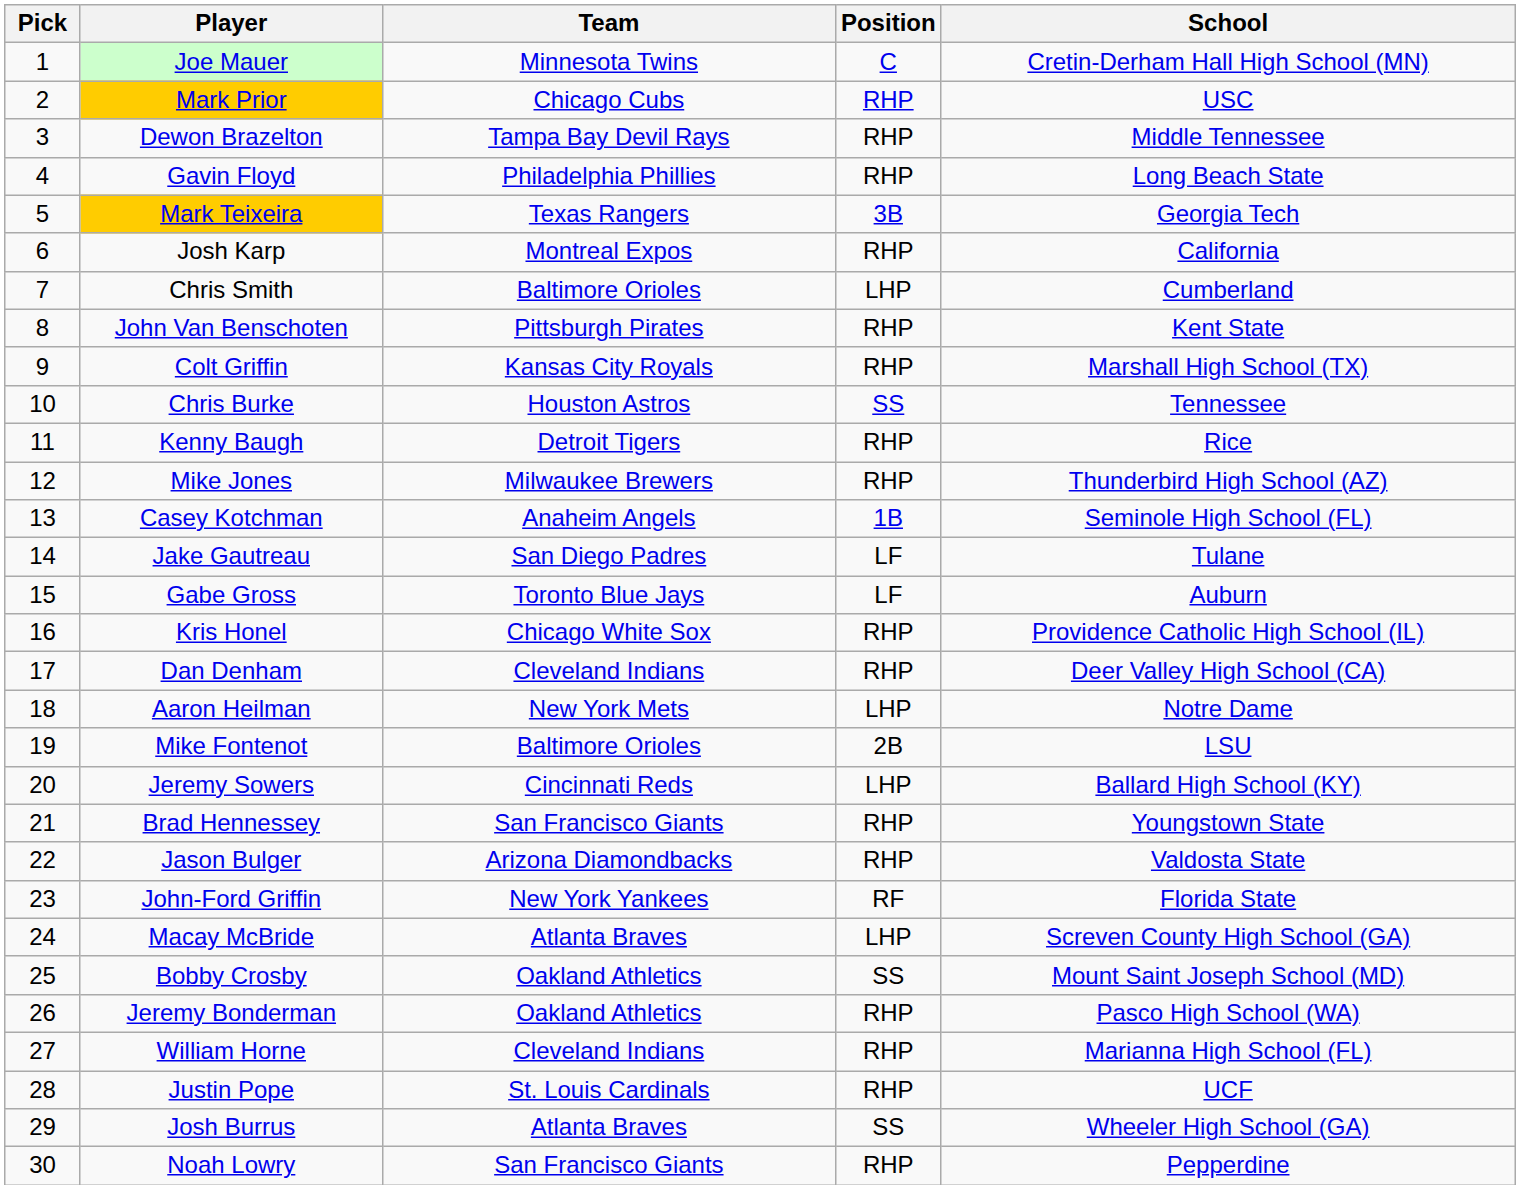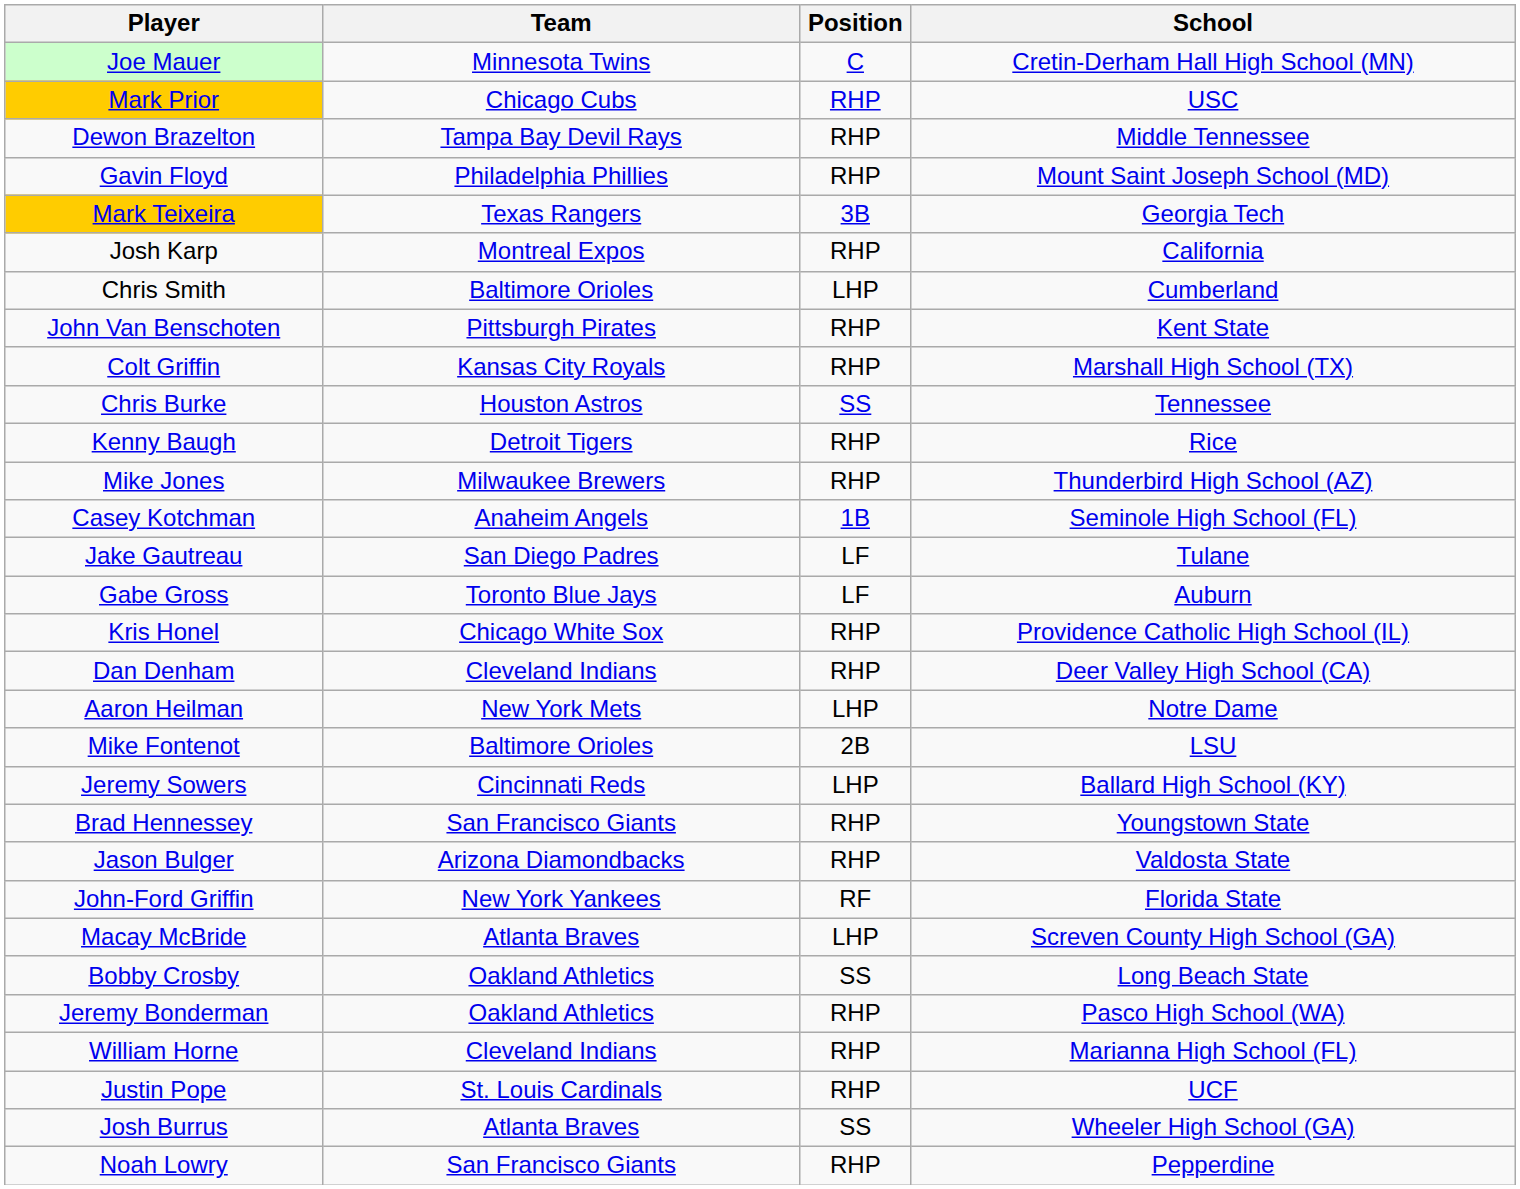- column: Pick | 1 | 2 | 3 | 4 | 5 | 6 | 7 | 8 | 9 | 10 | 11 | 12 | 13 | 14 | 15 | 16 | 17 | 18 | 19 | 20 | 21 | 22 | 23 | 24 | 25 | 26 | 27 | 28 | 29 | 30
Gavin Floyd | School: Long Beach State -> Mount Saint Joseph School (MD)
Bobby Crosby | School: Mount Saint Joseph School (MD) -> Long Beach State
